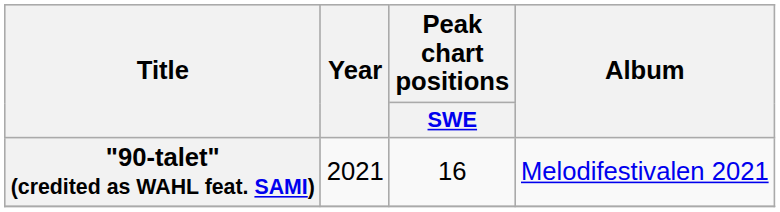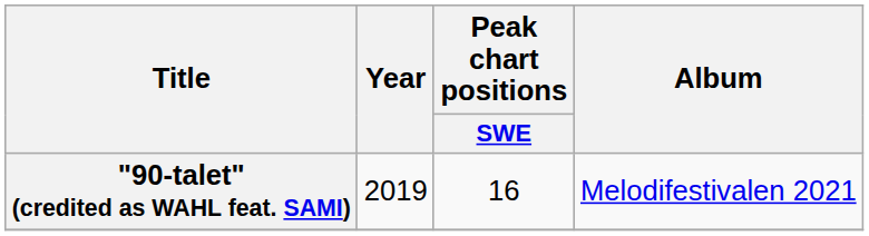"90-talet" (credited as WAHL feat. SAMI) | Year: 2021 -> 2019
